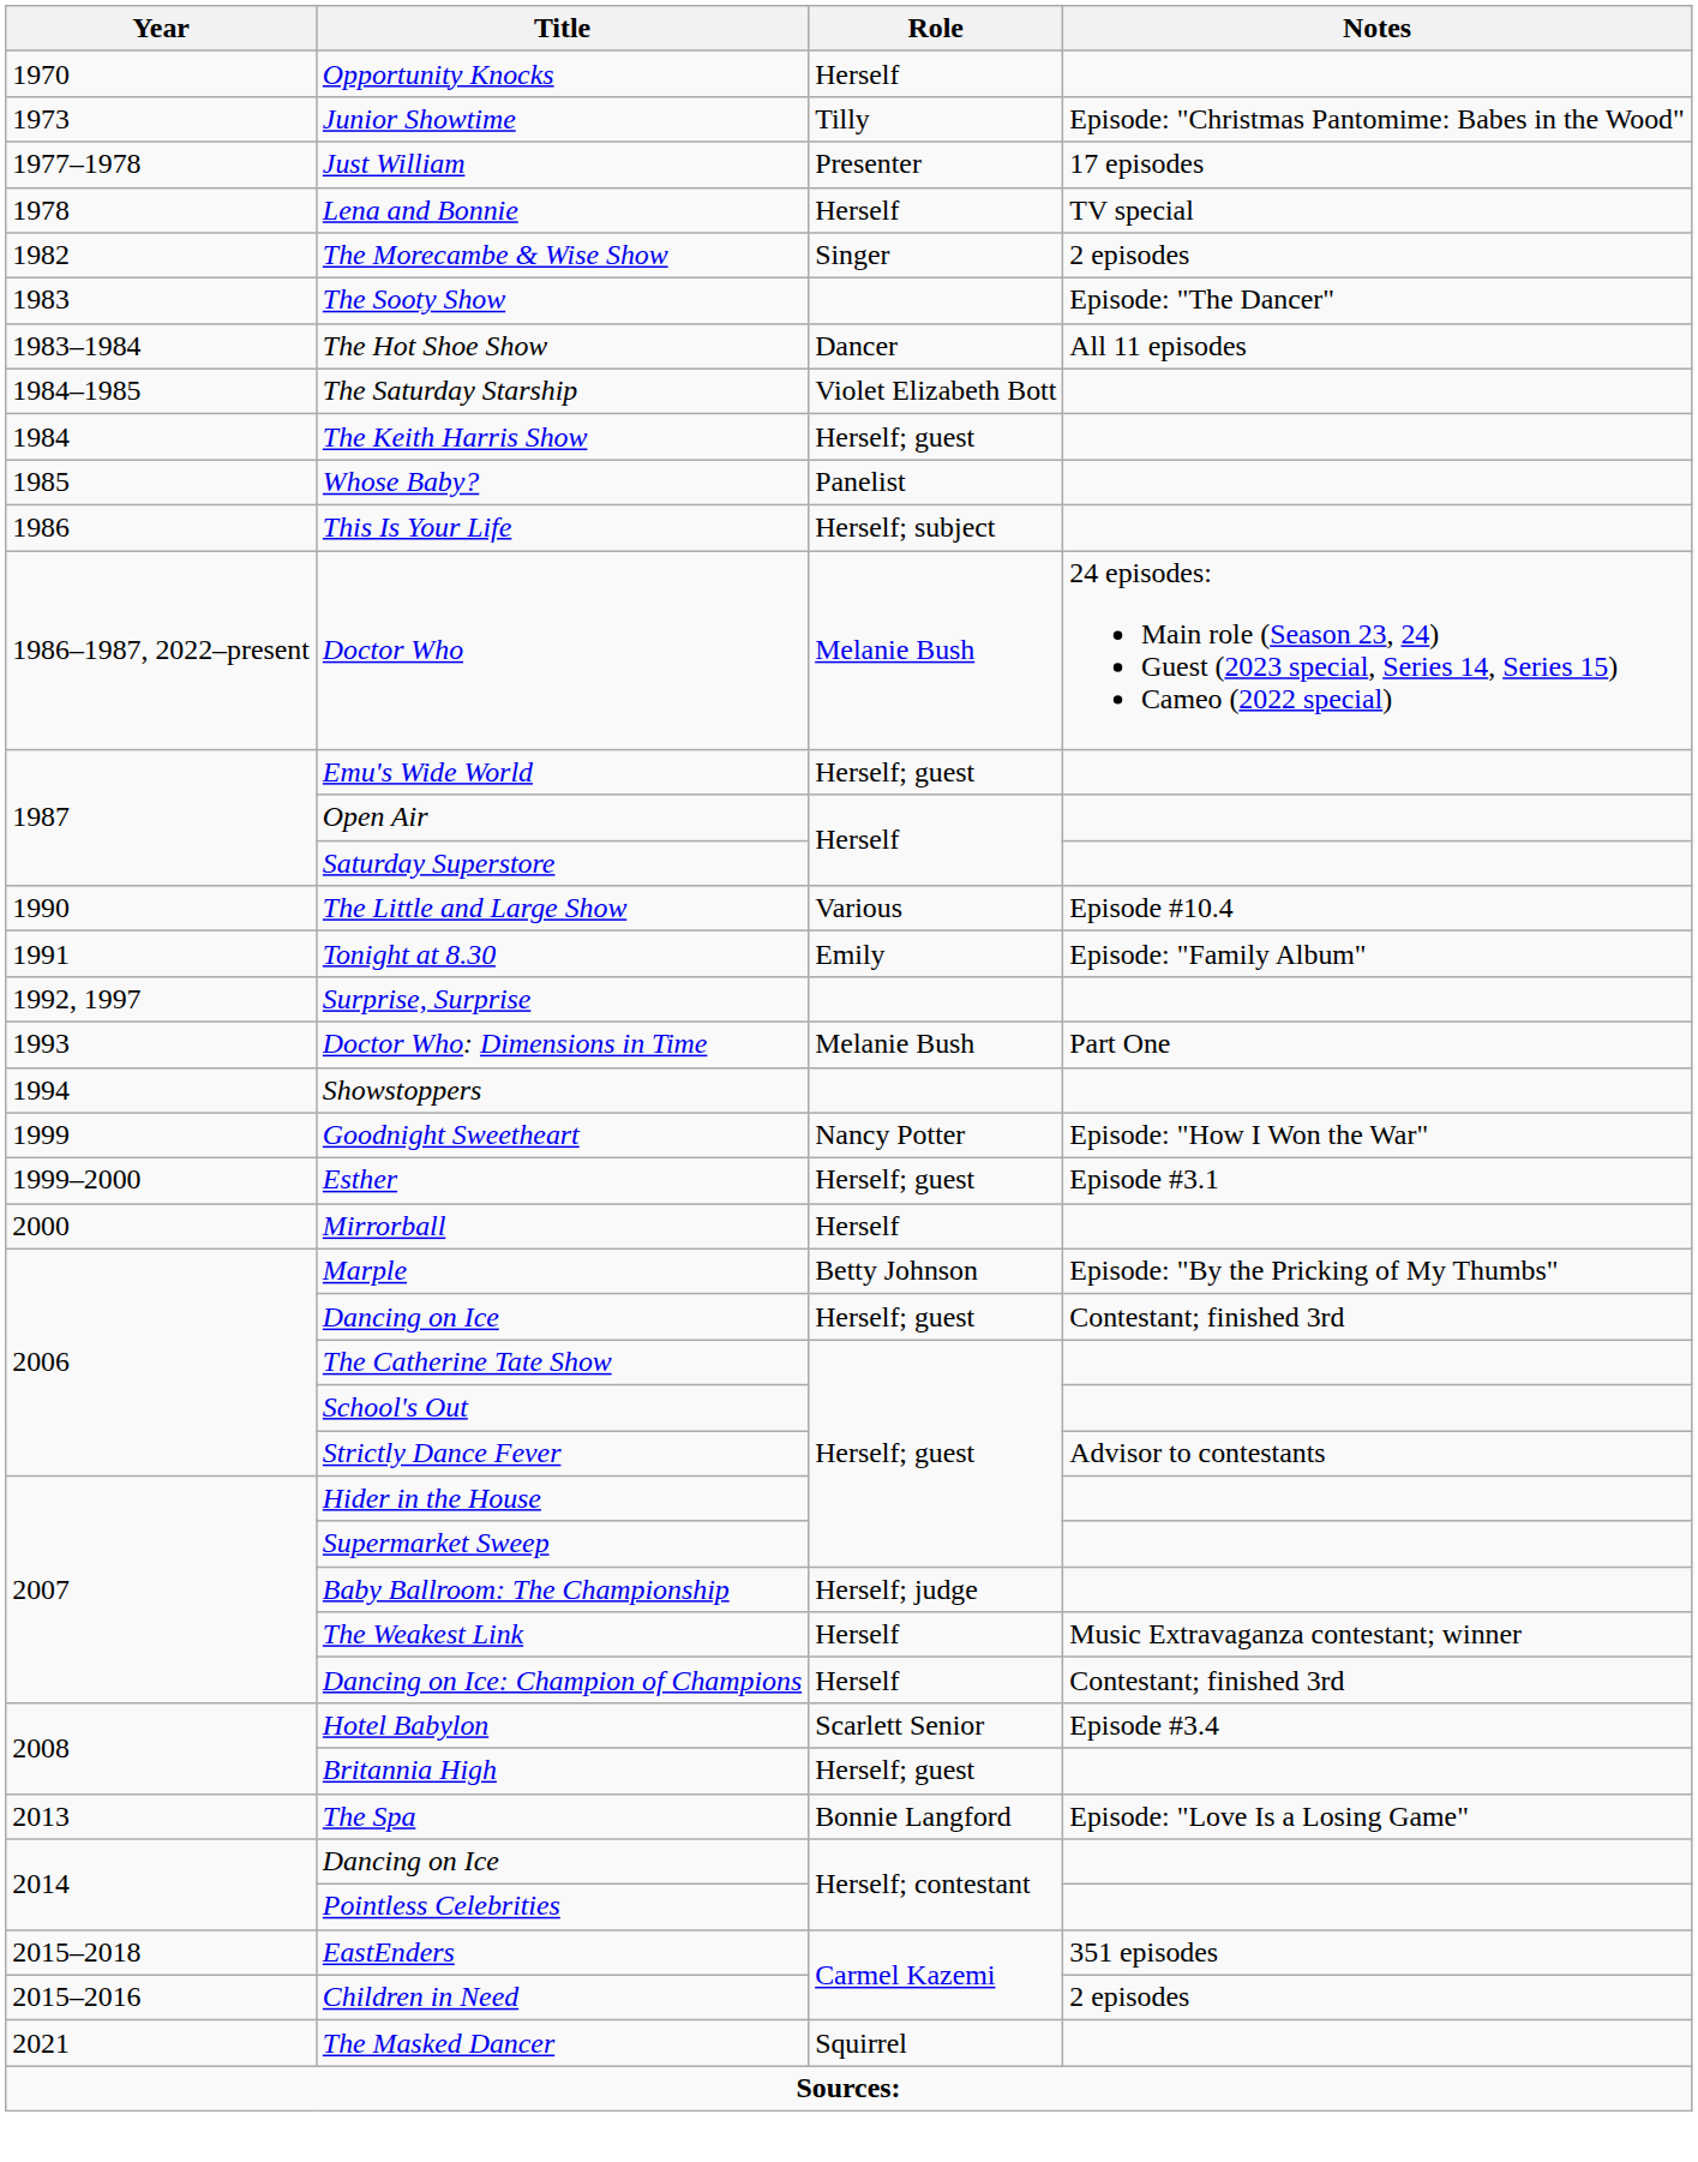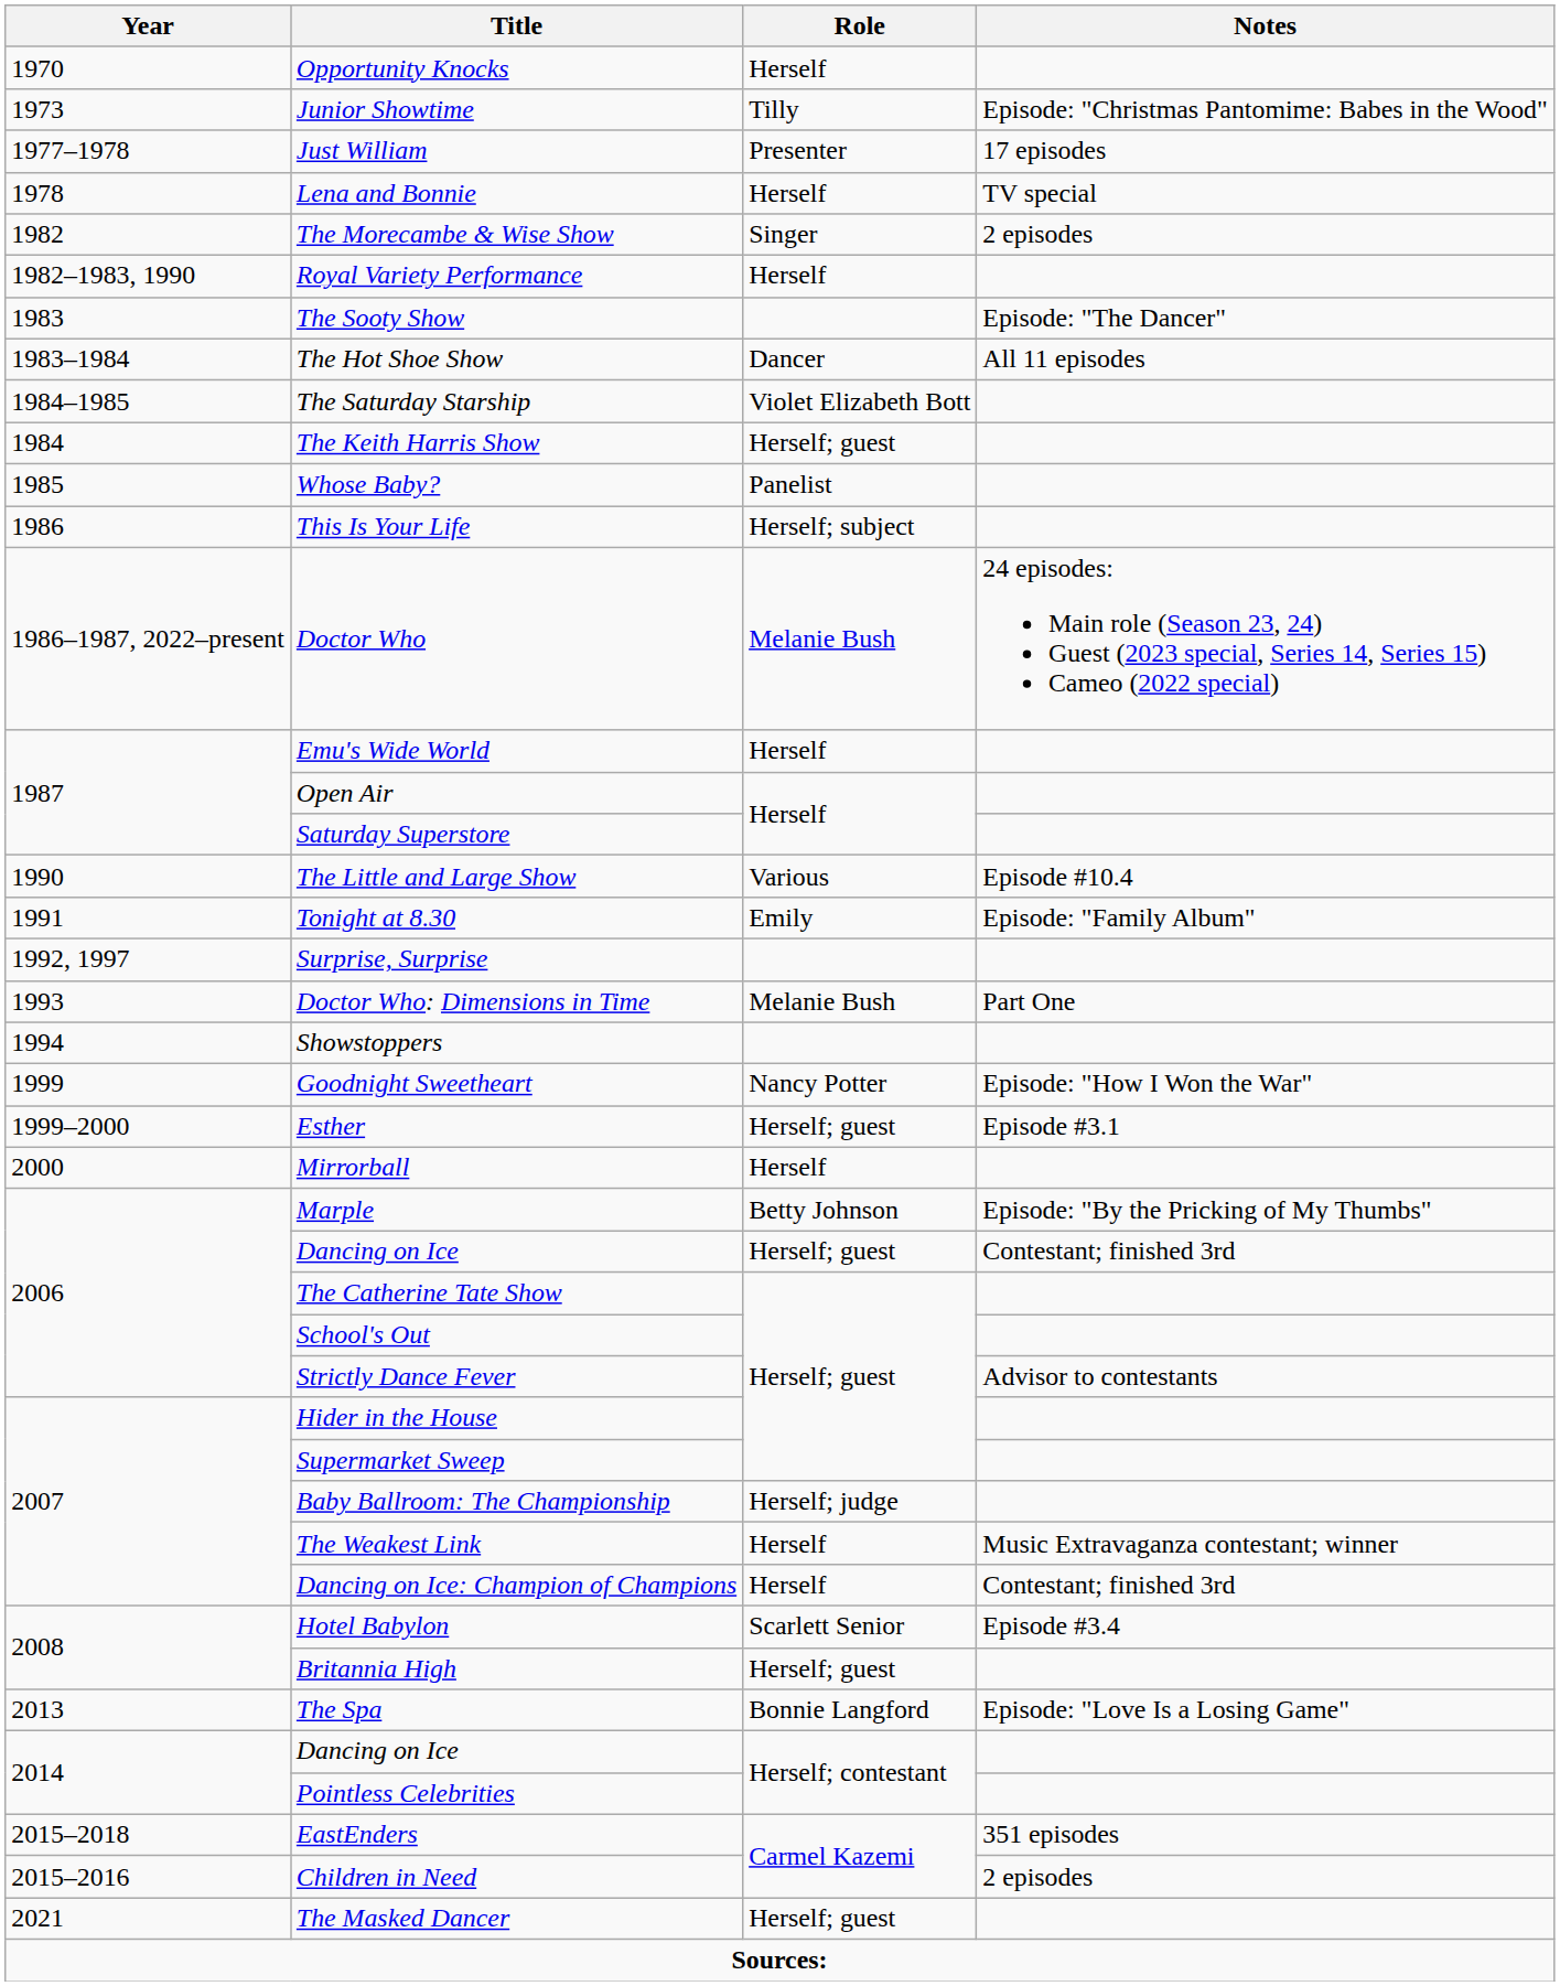+ row: 1982–1983, 1990 | Royal Variety Performance | Herself
Emu's Wide World | Role: Herself; guest -> Herself
The Masked Dancer | Role: Squirrel -> Herself; guest
